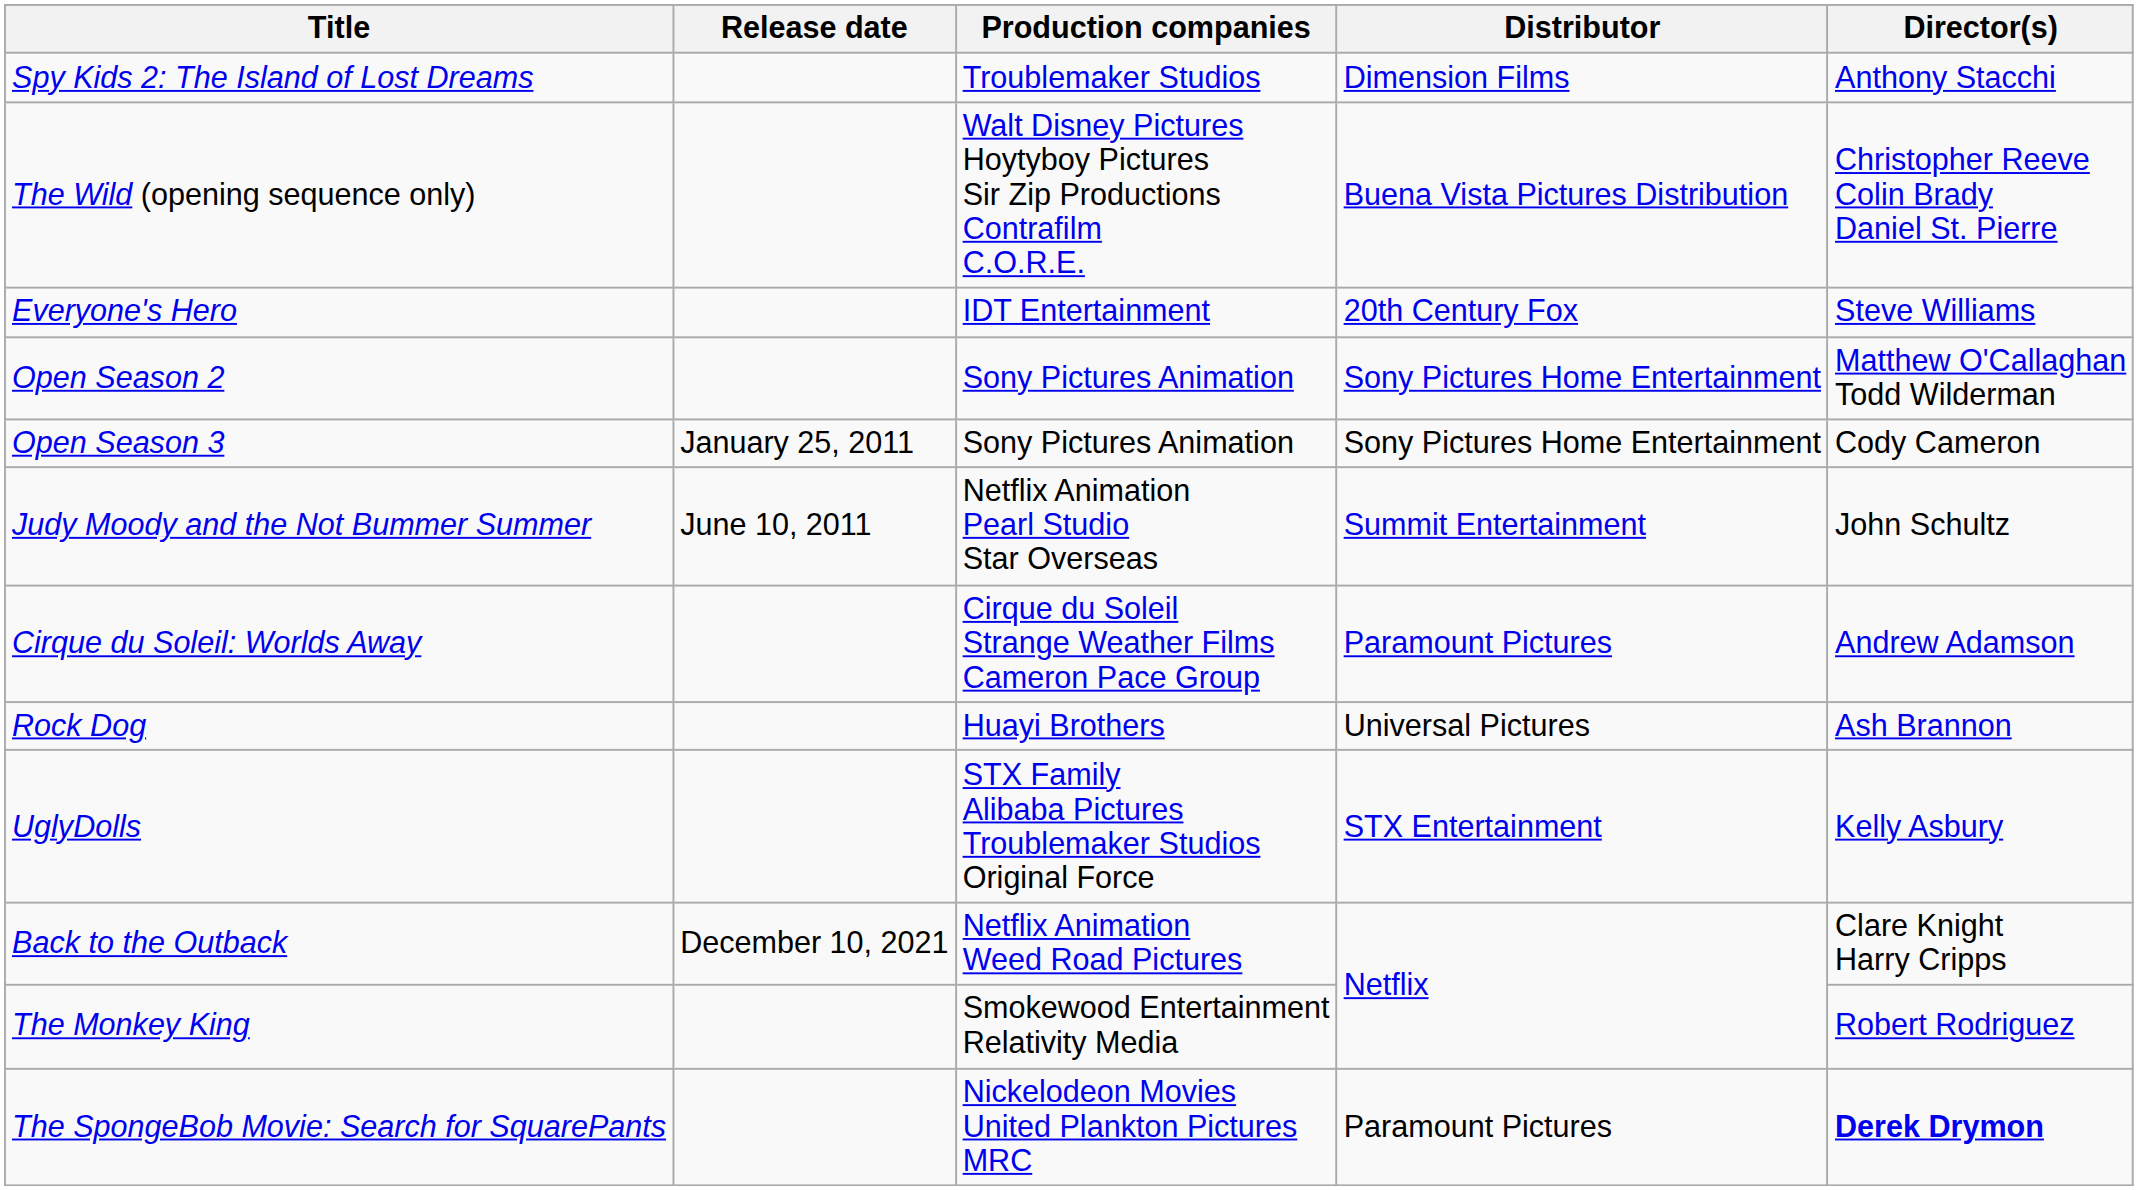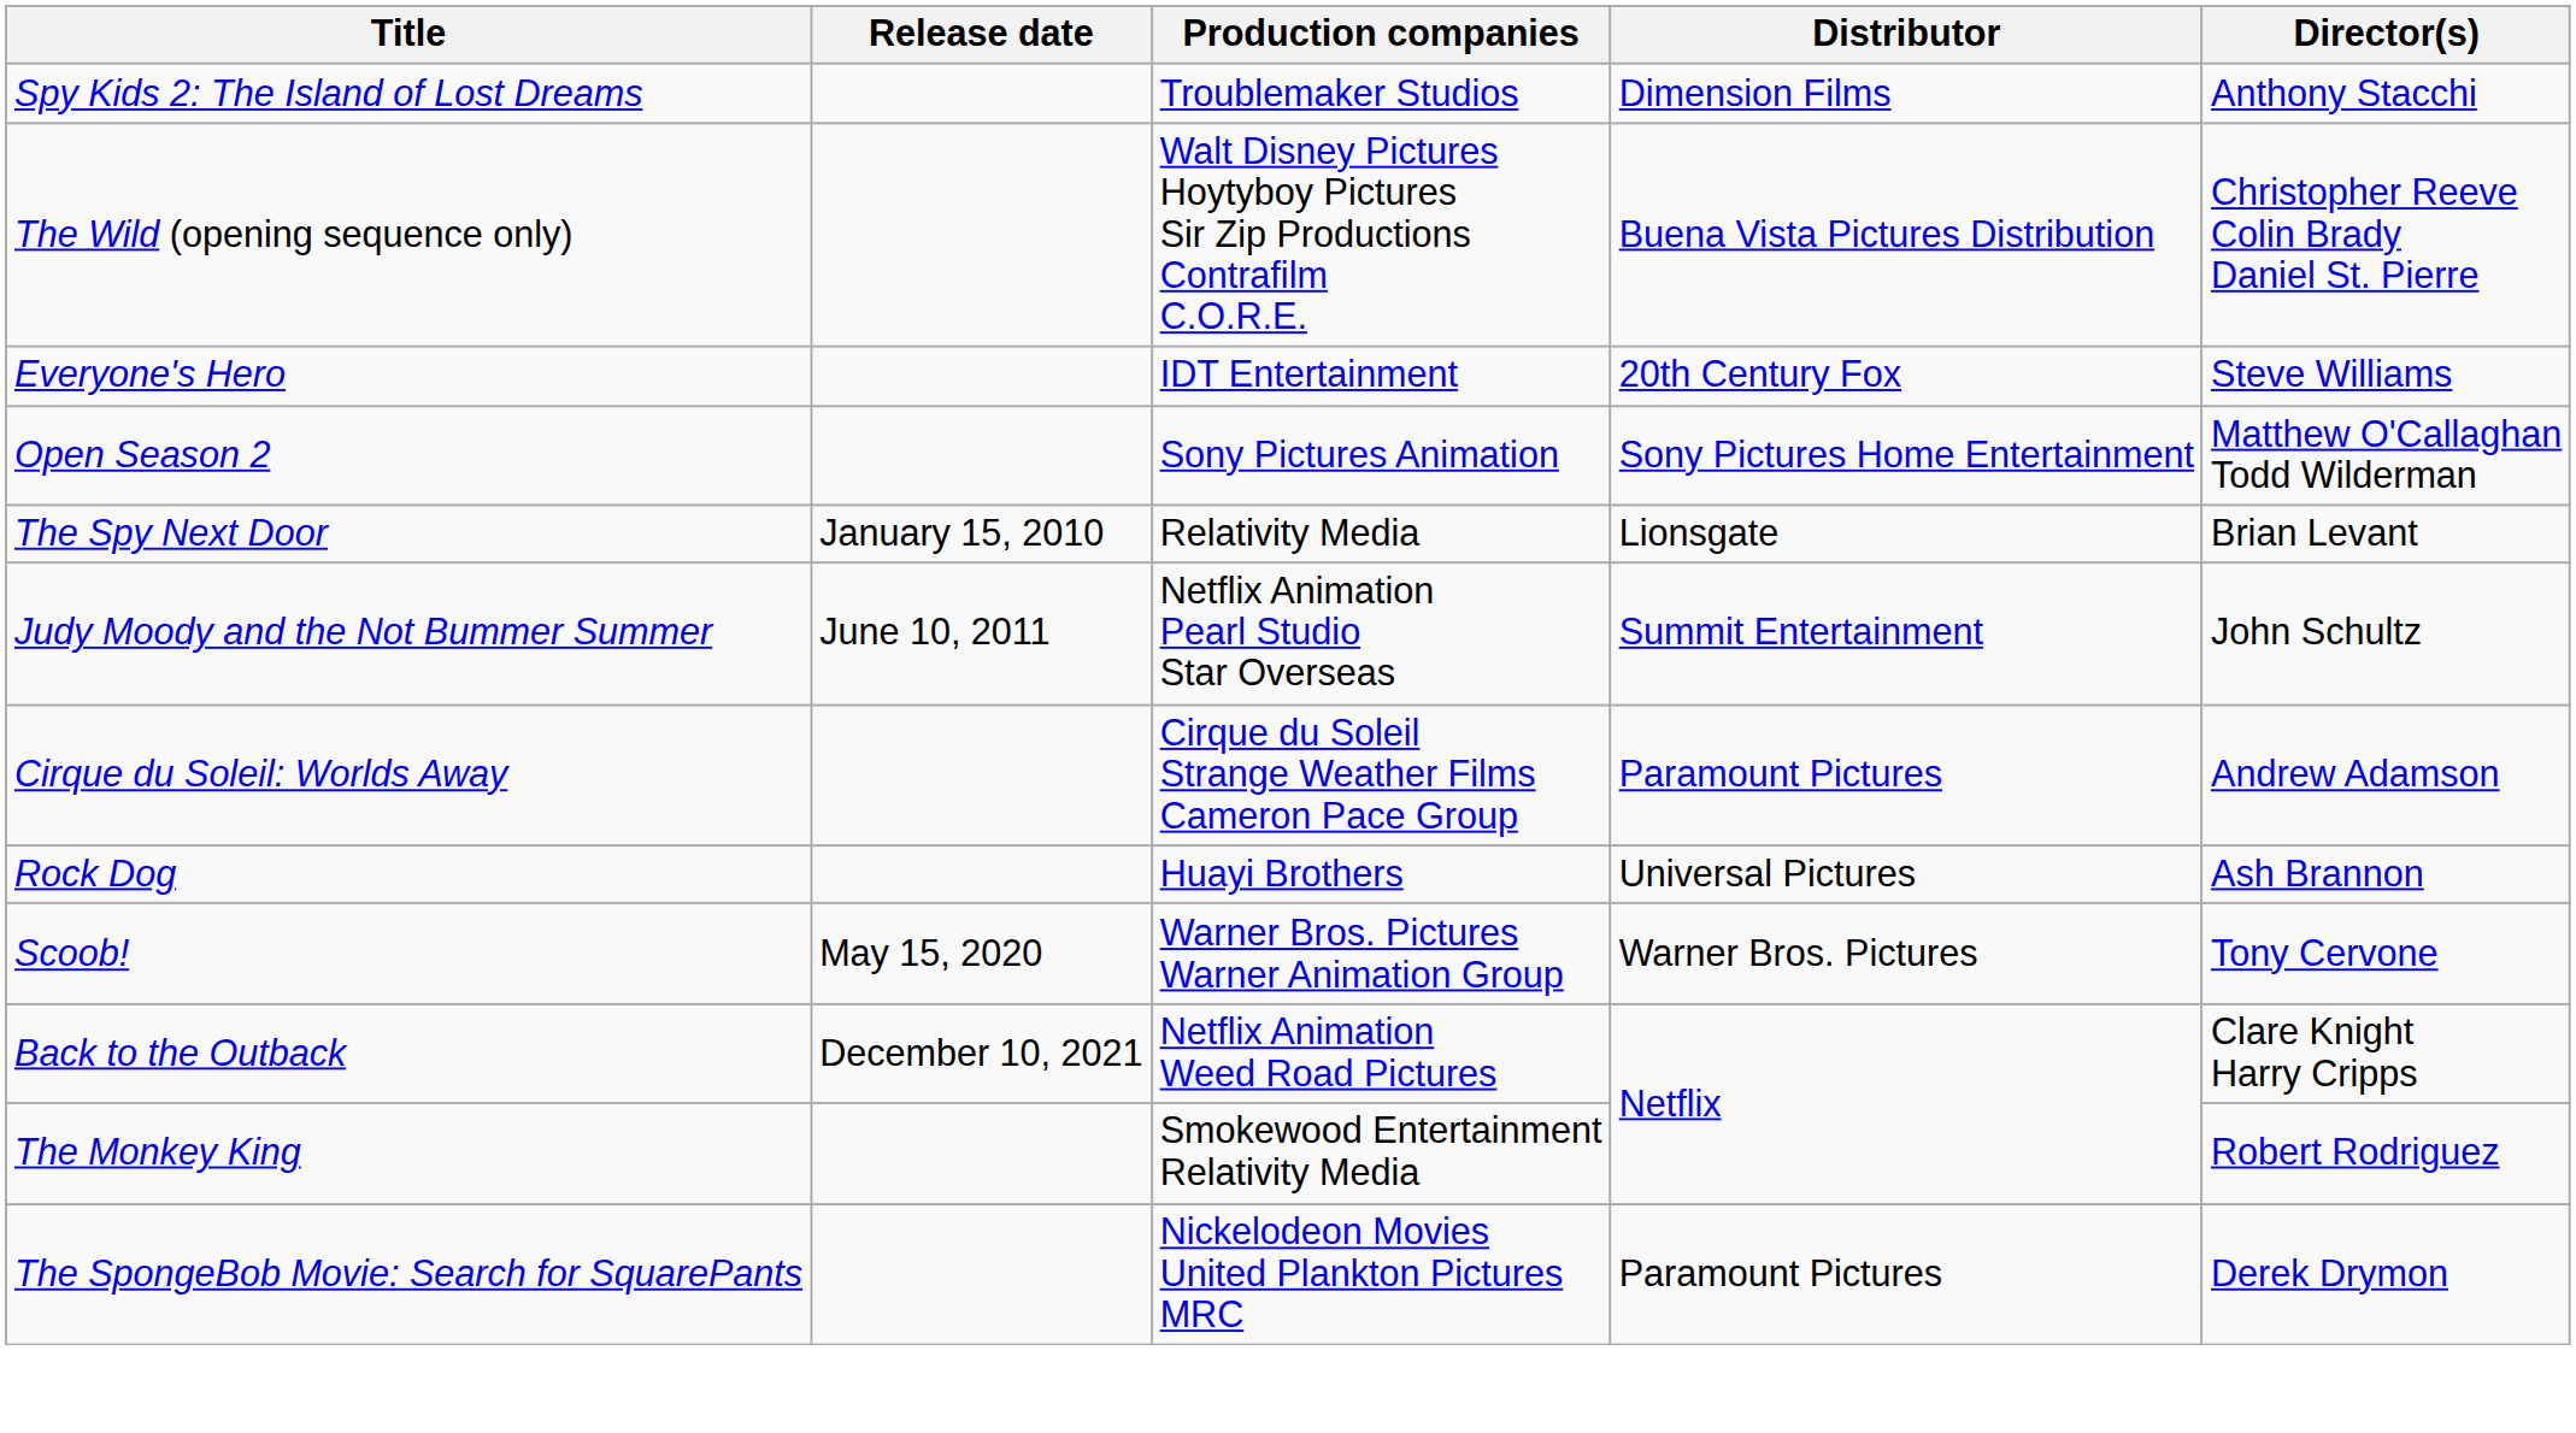+ row: The Spy Next Door | January 15, 2010 | Relativity Media | Lionsgate | Brian Levant
- row: Open Season 3 | January 25, 2011 | Sony Pictures Animation | Sony Pictures Home Entertainment | Cody Cameron
- row: UglyDolls | STX Family Alibaba Pictures Troublemaker Studios Original Force | STX Entertainment | Kelly Asbury
+ row: Scoob! | May 15, 2020 | Warner Bros. Pictures Warner Animation Group | Warner Bros. Pictures | Tony Cervone
The SpongeBob Movie: Search for SquarePants | Director(s): bold -> normal
